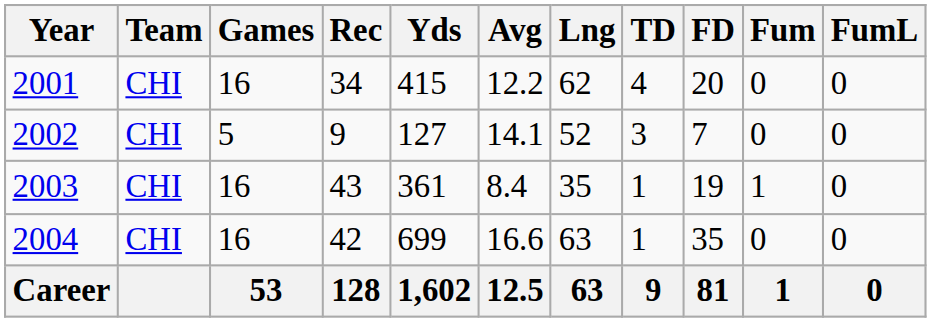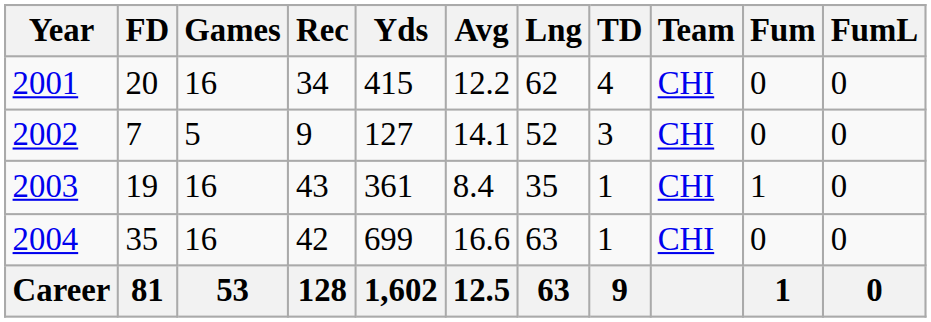columns swapped: Team <-> FD
